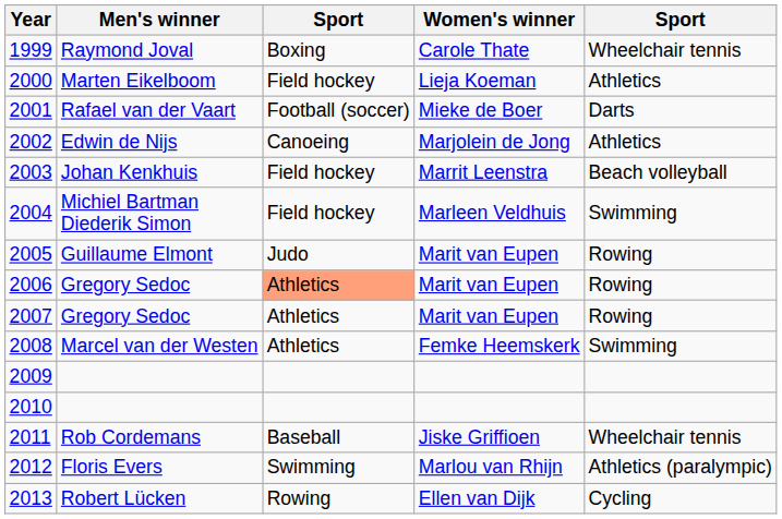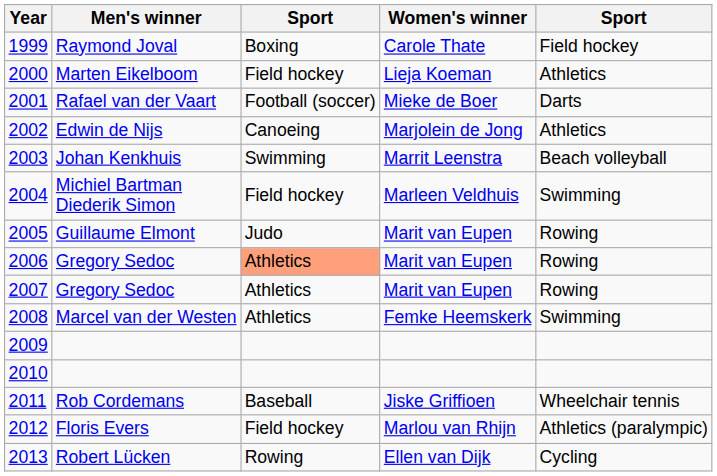1999 | column 5: Wheelchair tennis -> Field hockey
2003 | column 3: Field hockey -> Swimming
2012 | column 3: Swimming -> Field hockey
